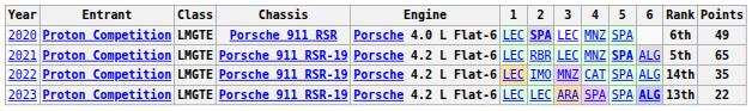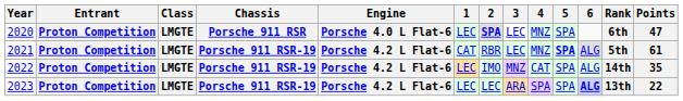2020 | Points: 49 -> 47
2021 | 1: LEC -> CAT
2021 | Points: 65 -> 61
